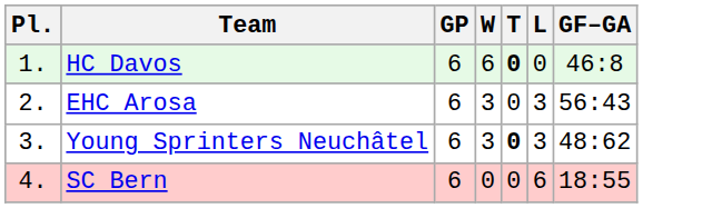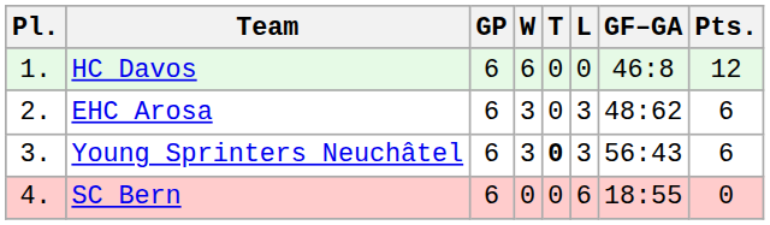+ column: Pts. | 12 | 6 | 6 | 0
HC Davos | T: bold -> normal
EHC Arosa | GF–GA: 56:43 -> 48:62
Young Sprinters Neuchâtel | GF–GA: 48:62 -> 56:43
